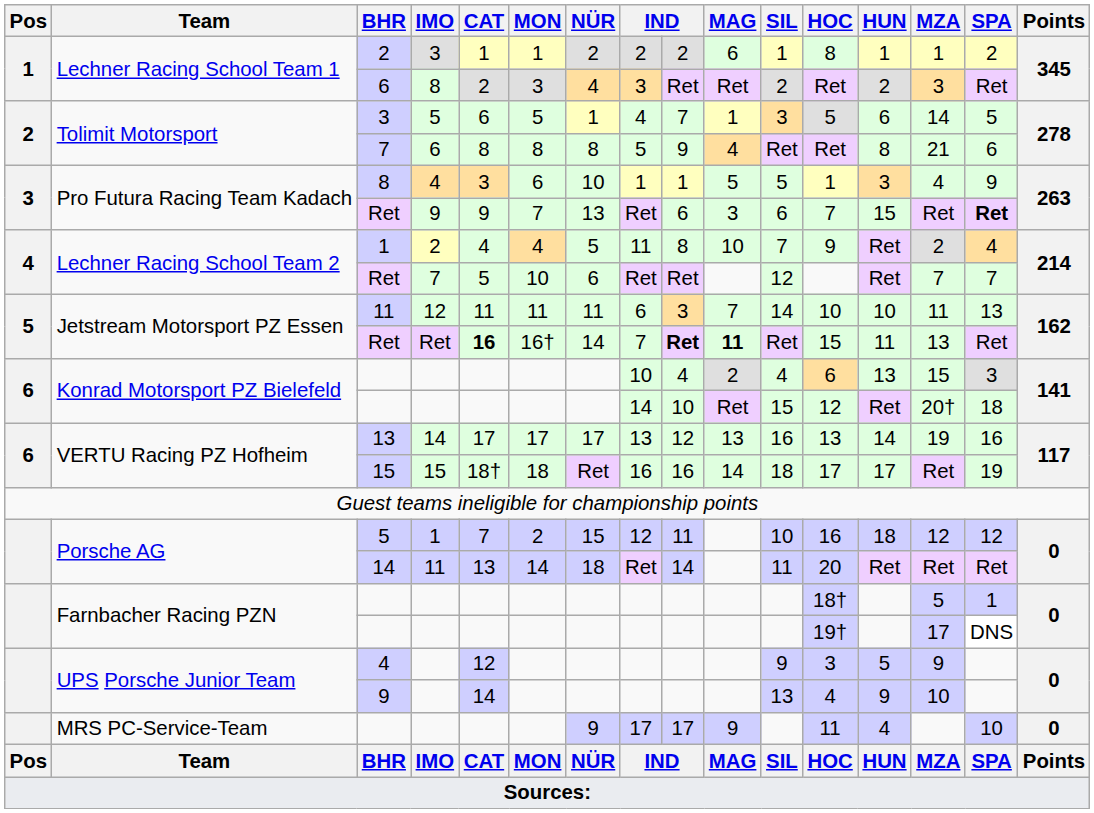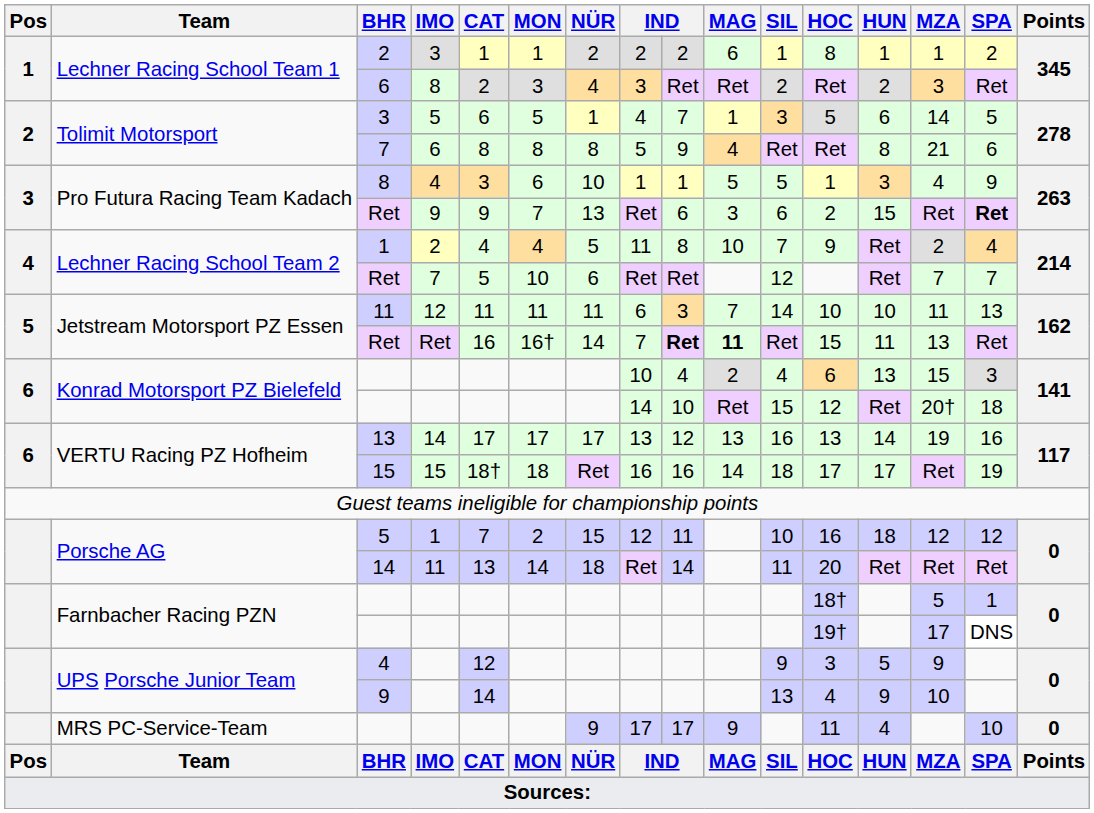Pro Futura Racing Team Kadach / Ret | HOC: 7 -> 2
Jetstream Motorsport PZ Essen / Ret | CAT: bold -> normal
